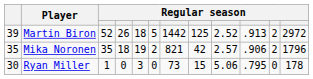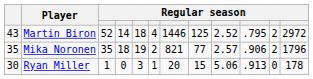Martin Biron | column 1: 39 -> 43
Martin Biron | column 4: 26 -> 14
Martin Biron | column 6: 5 -> 4
Martin Biron | column 7: 1442 -> 1446
Martin Biron | column 10: .913 -> .795
Mika Noronen | column 8: 42 -> 77
Ryan Miller | column 6: 0 -> 1
Ryan Miller | column 7: 73 -> 20
Ryan Miller | column 10: .795 -> .913
